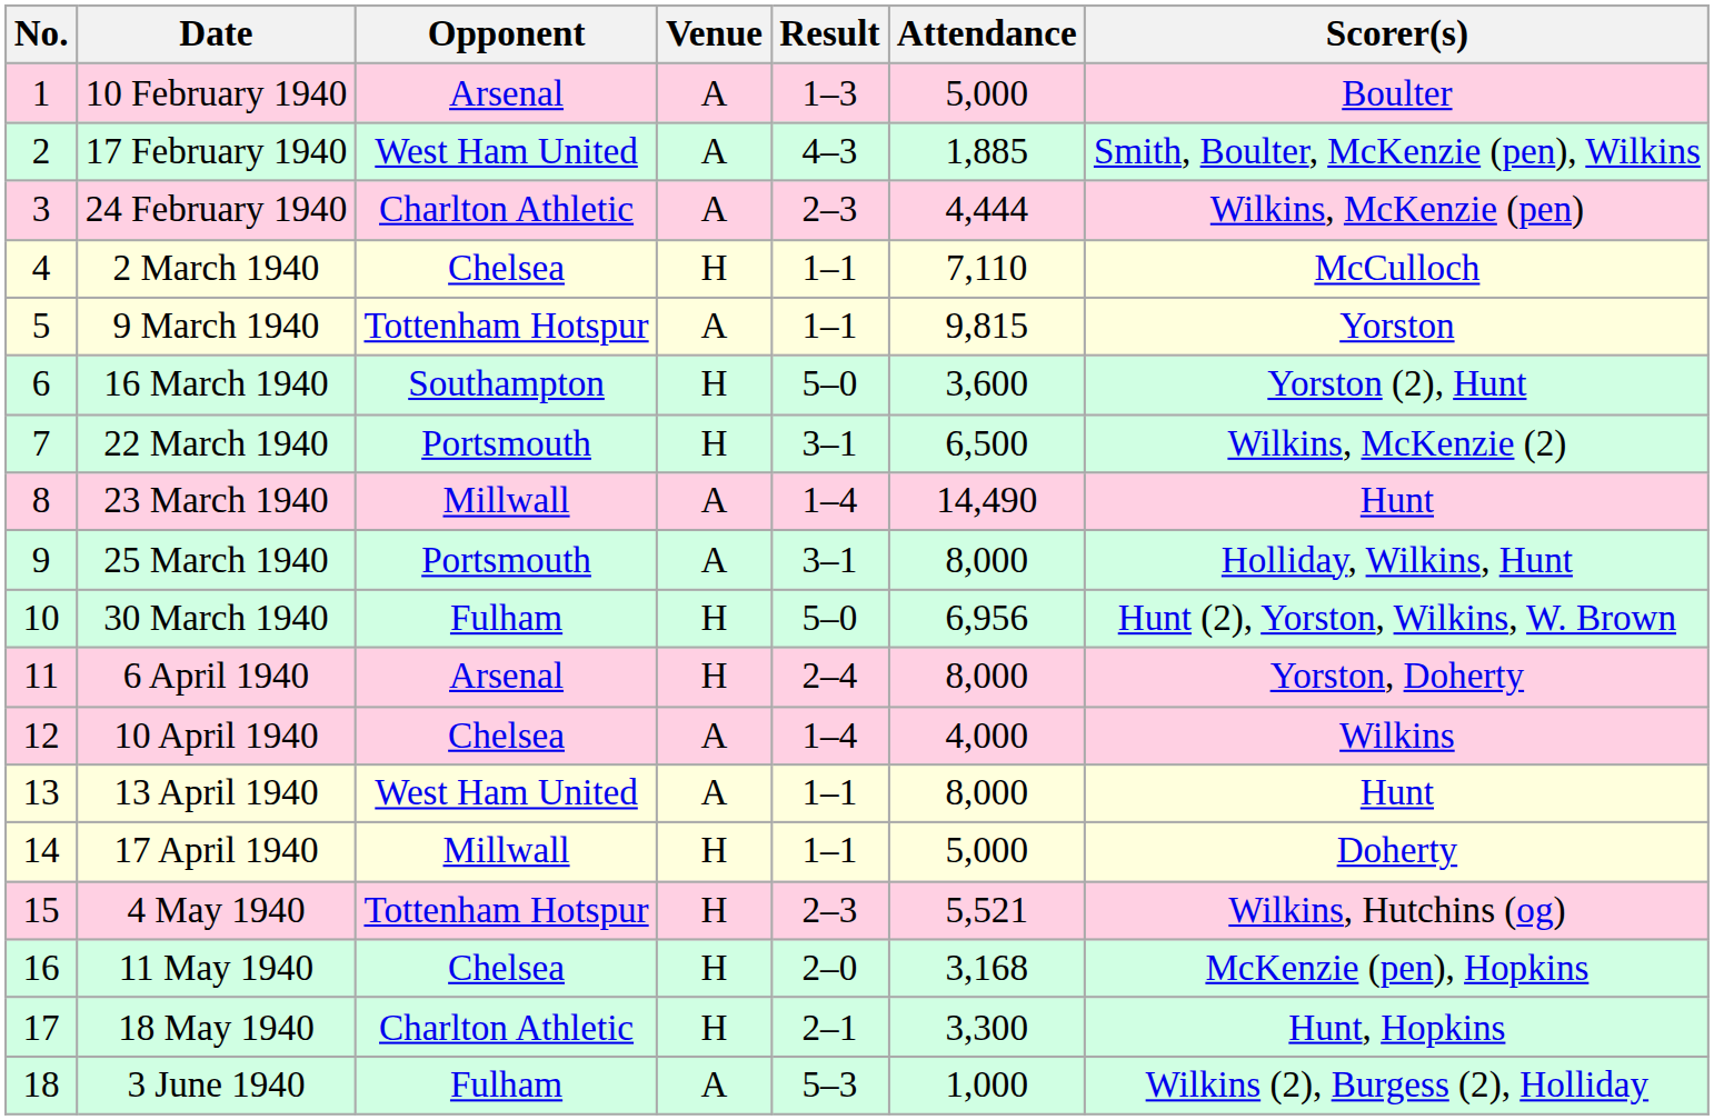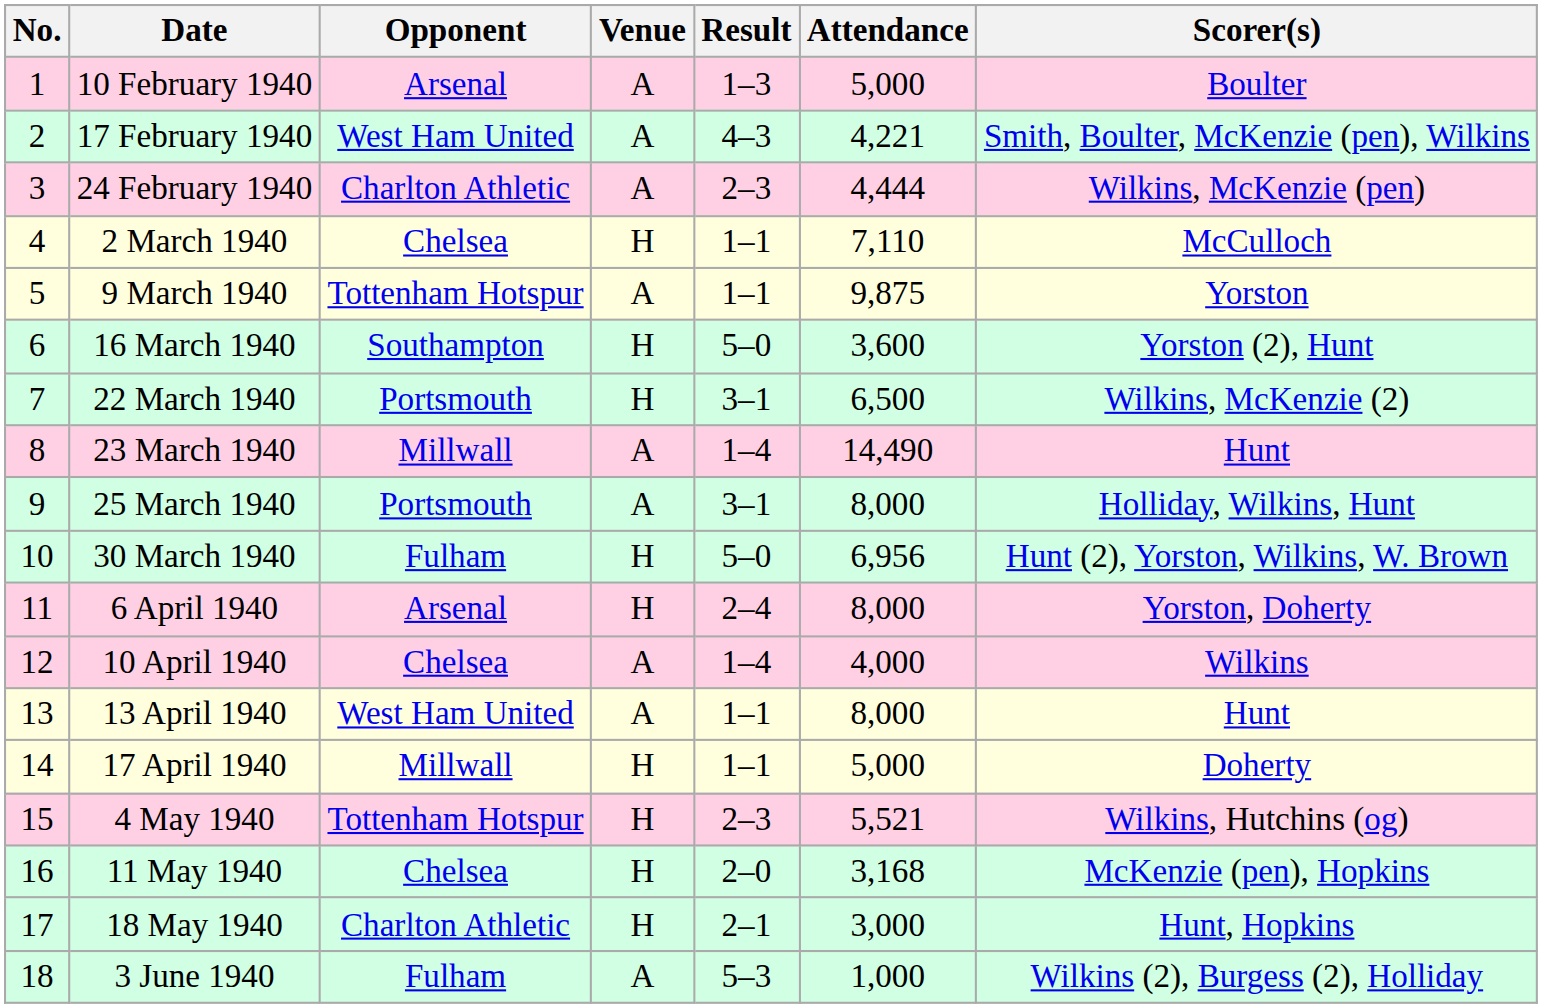17 February 1940 | Attendance: 1,885 -> 4,221
9 March 1940 | Attendance: 9,815 -> 9,875
18 May 1940 | Attendance: 3,300 -> 3,000
